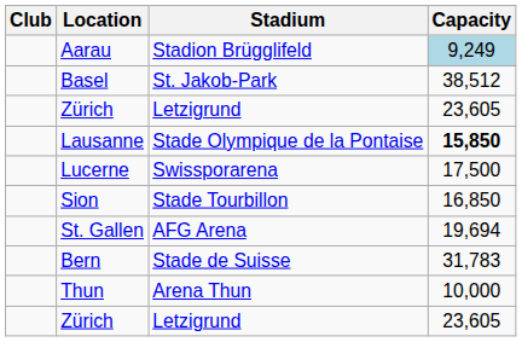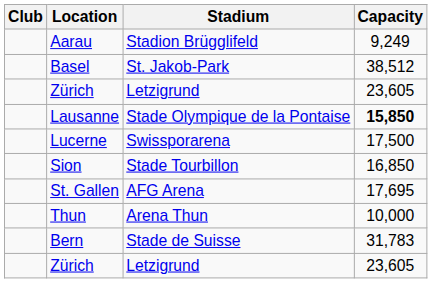Aarau | Capacity: lightblue background -> no background
St. Gallen | Capacity: 19,694 -> 17,695
rows swapped: Thun <-> Bern
